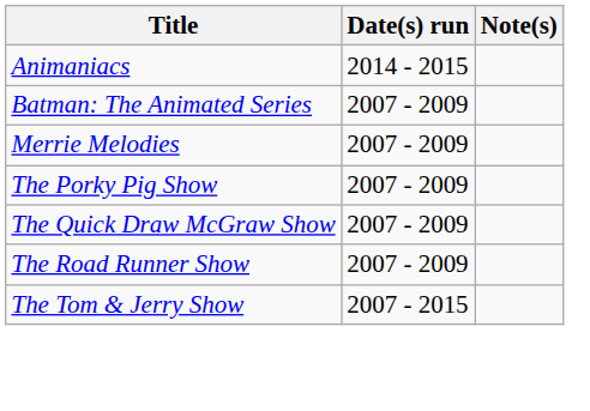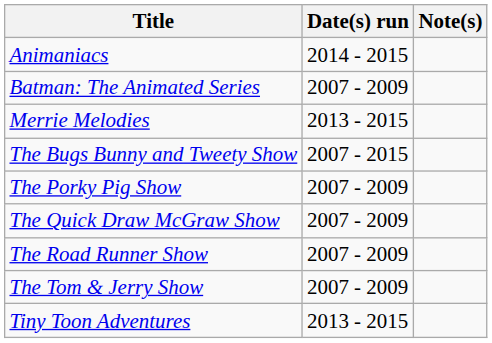Merrie Melodies | Date(s) run: 2007 - 2009 -> 2013 - 2015
+ row: The Bugs Bunny and Tweety Show | 2007 - 2015
The Tom & Jerry Show | Date(s) run: 2007 - 2015 -> 2007 - 2009
+ row: Tiny Toon Adventures | 2013 - 2015
